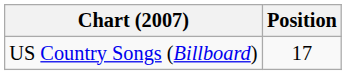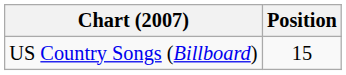US Country Songs (Billboard) | Position: 17 -> 15
